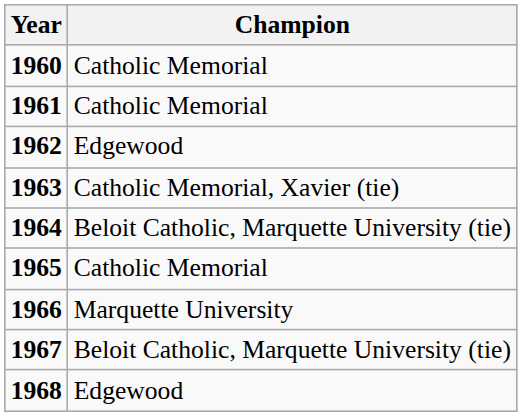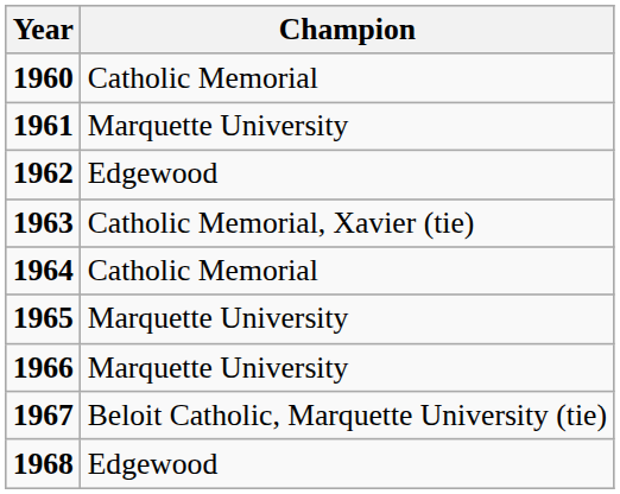1961 | Champion: Catholic Memorial -> Marquette University
1964 | Champion: Beloit Catholic, Marquette University (tie) -> Catholic Memorial
1965 | Champion: Catholic Memorial -> Marquette University
